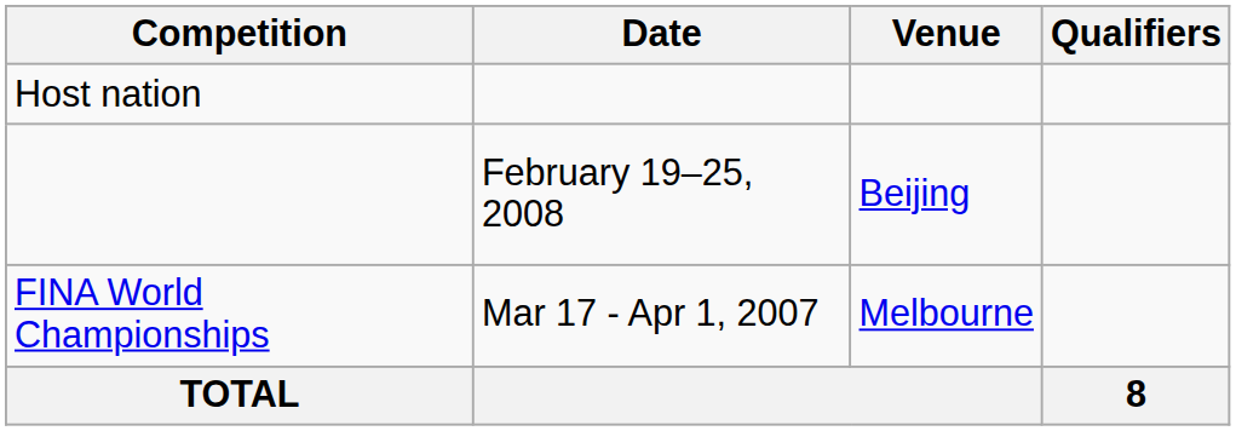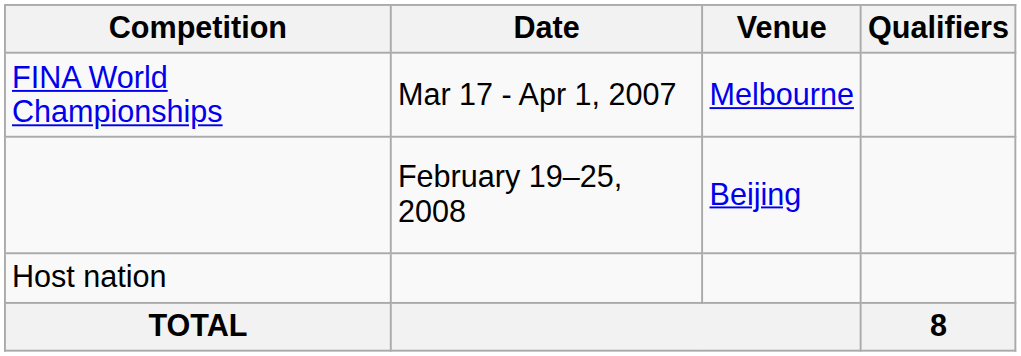rows swapped: FINA World Championships <-> Host nation
